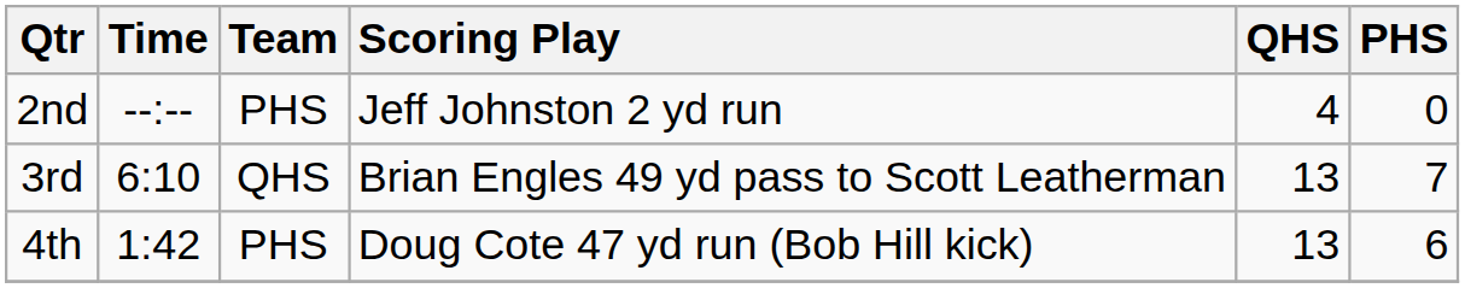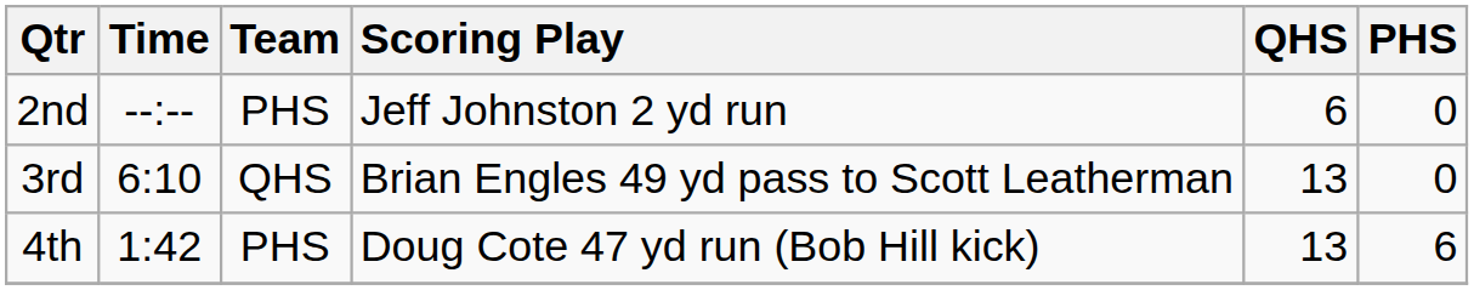2nd | QHS: 4 -> 6
3rd | PHS: 7 -> 0
